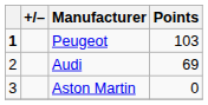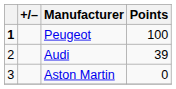Peugeot | Points: 103 -> 100
Audi | Points: 69 -> 39
